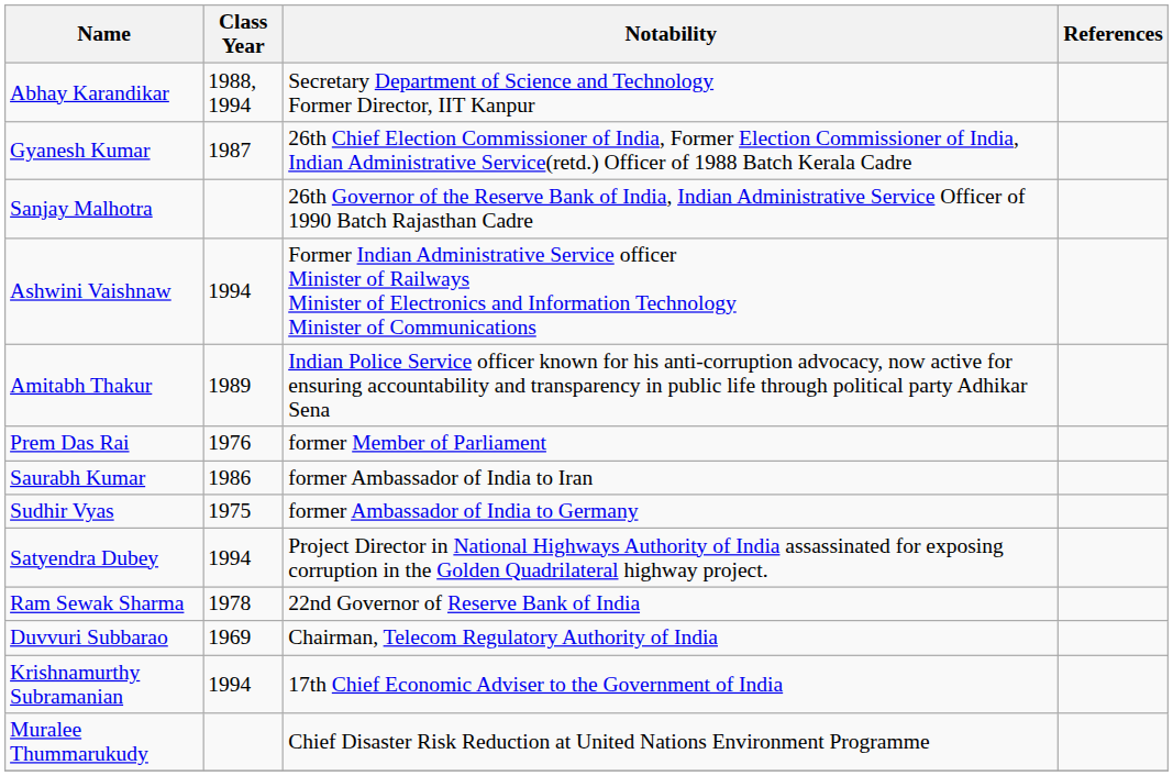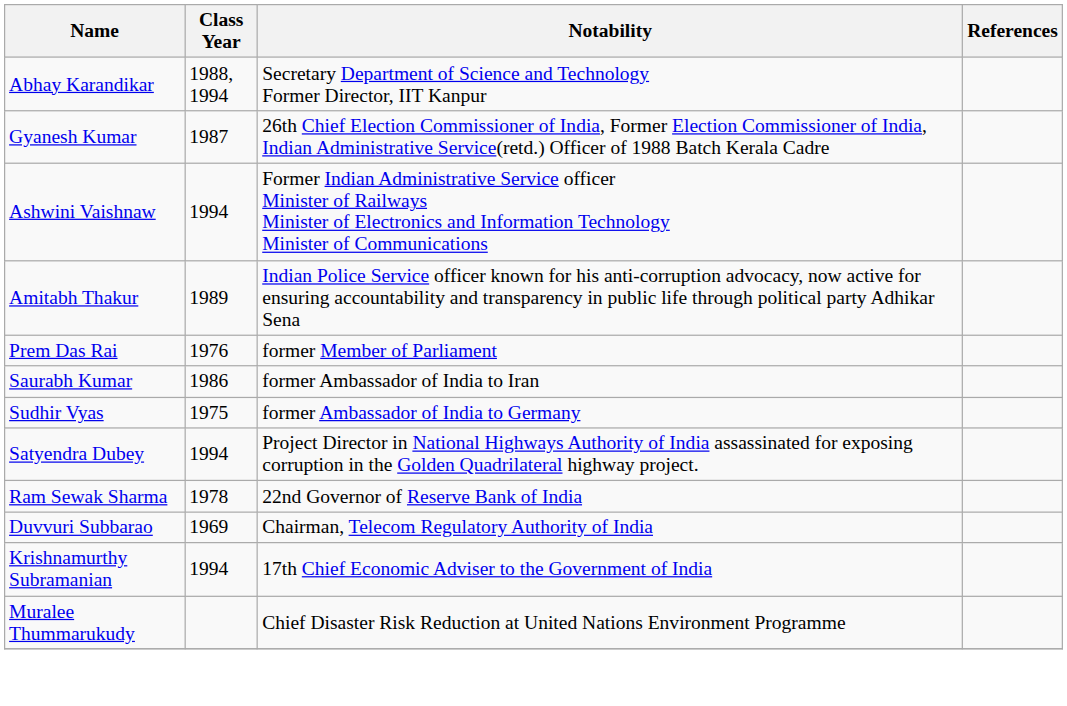- row: Sanjay Malhotra | 26th Governor of the Reserve Bank of India, Indian Administrative Service Officer of 1990 Batch Rajasthan Cadre
